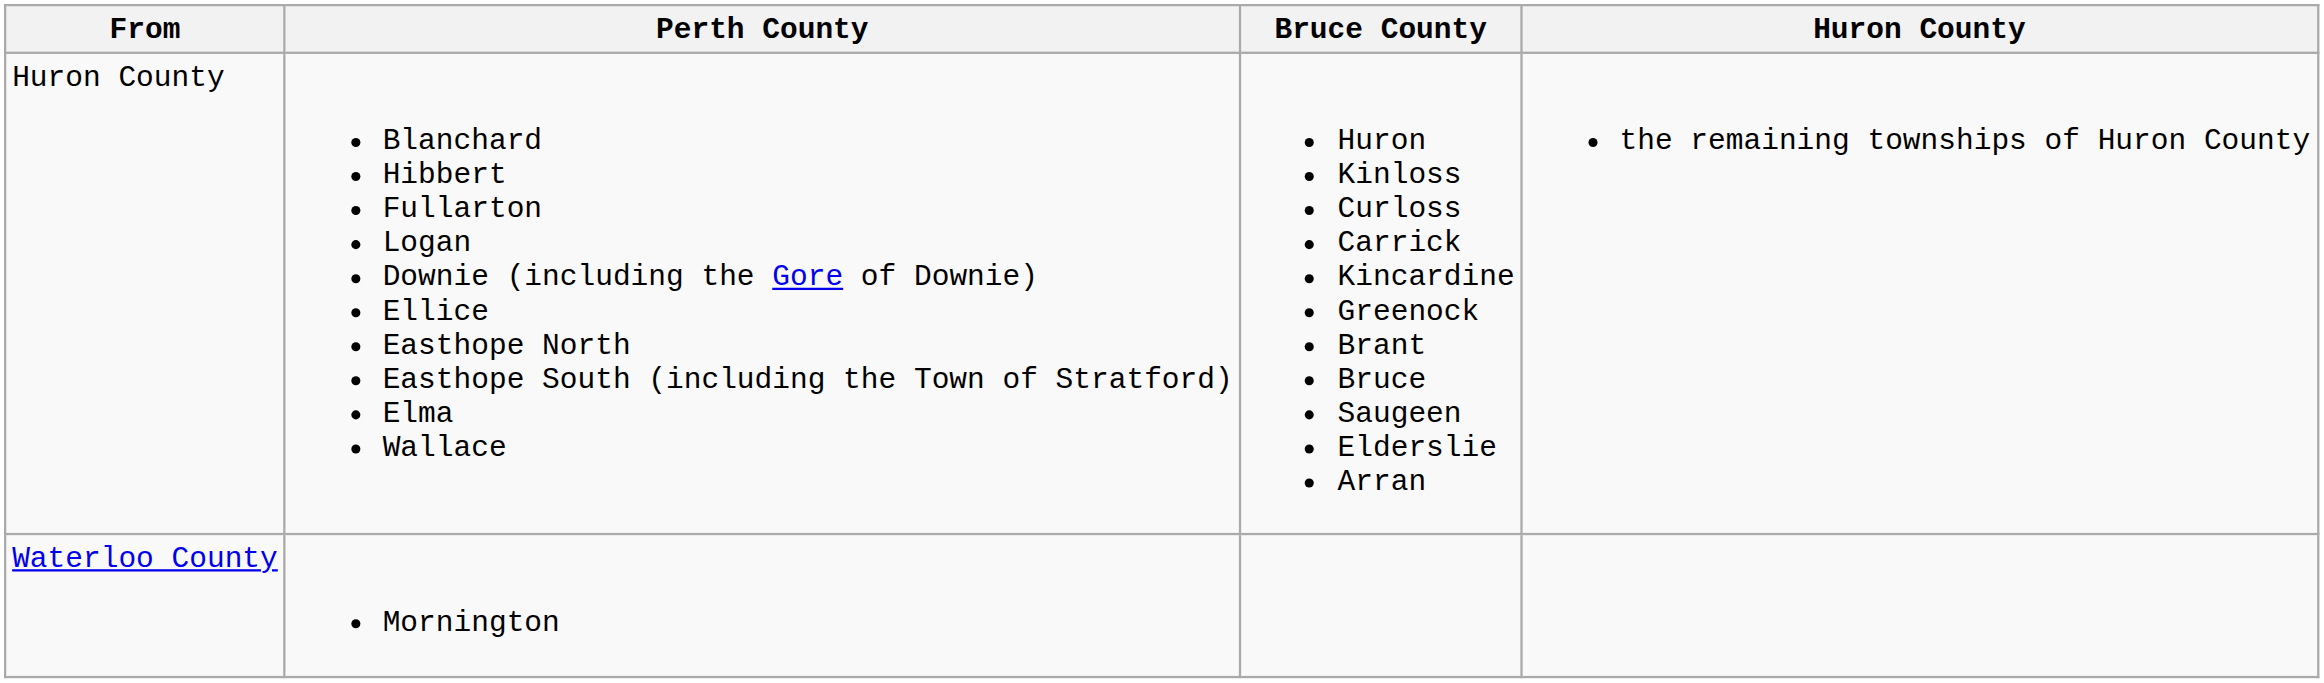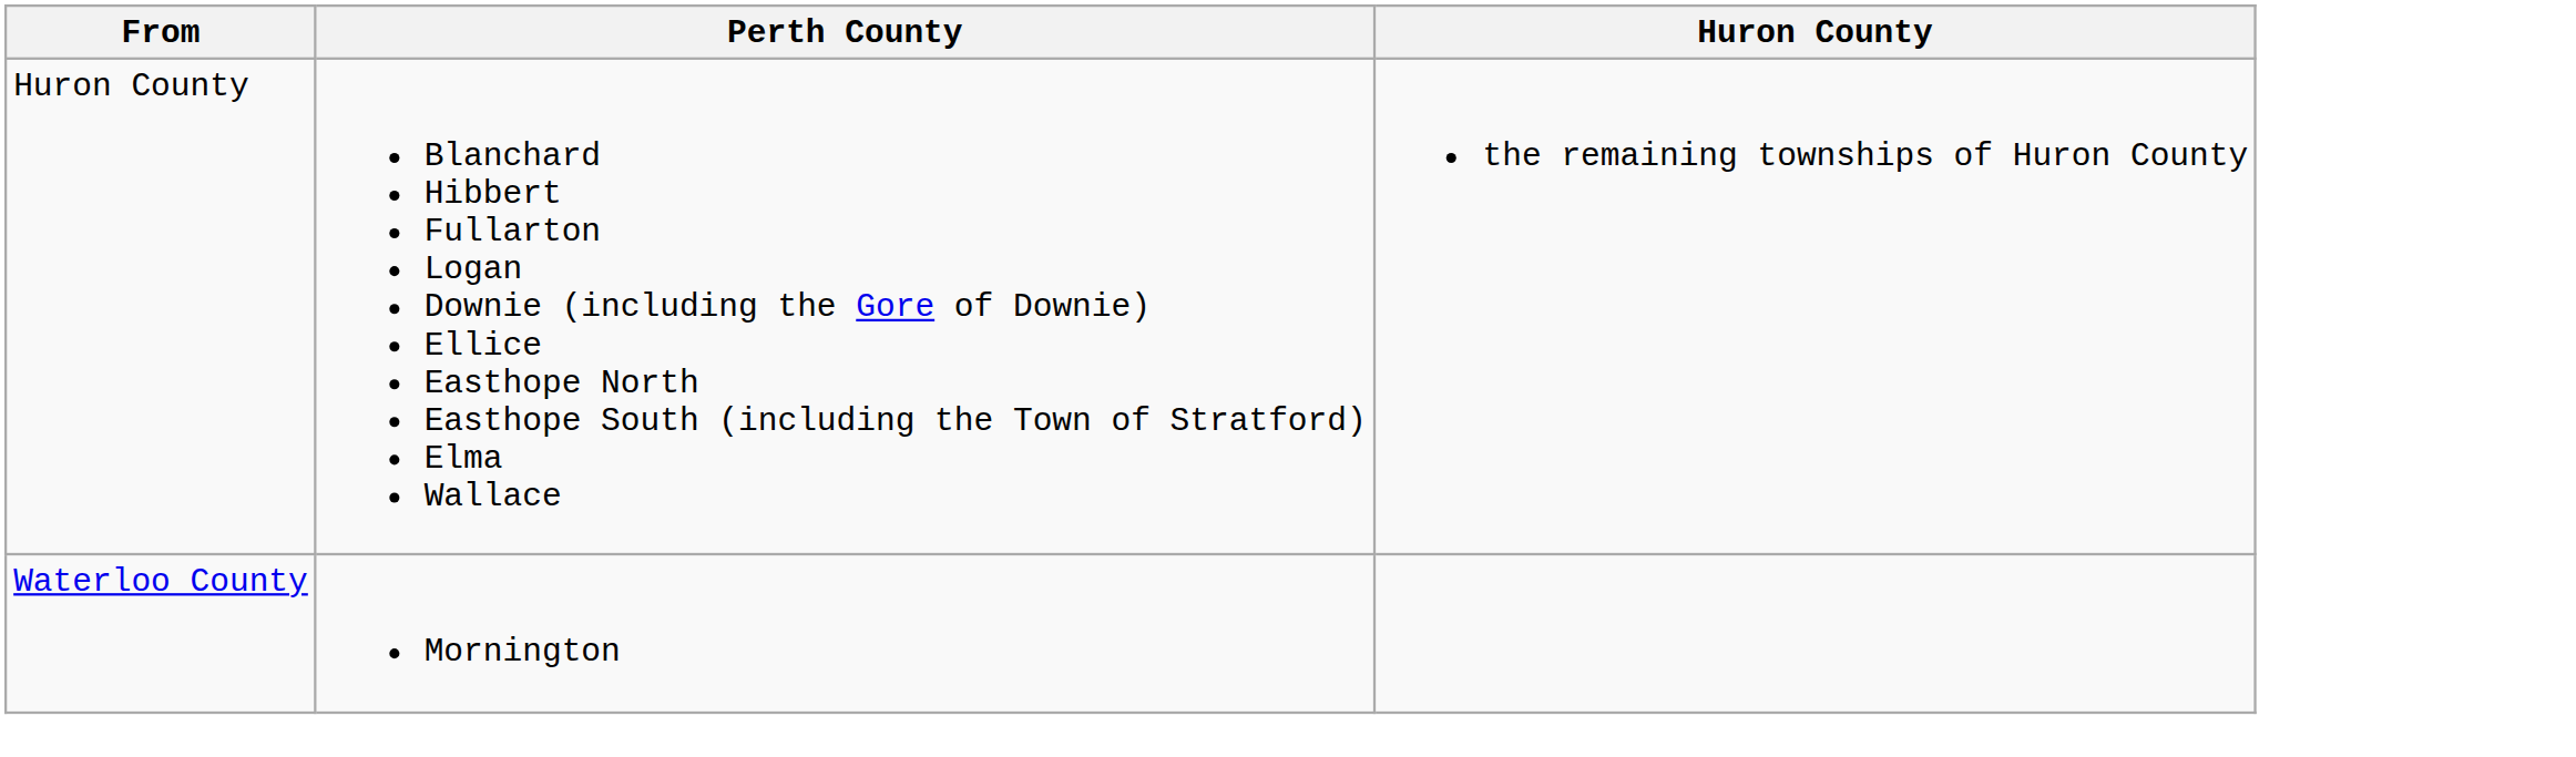- column: Bruce County | Huron Kinloss Curloss Carrick Kincardine Greenock Brant Bruce Saugeen Elderslie Arran
